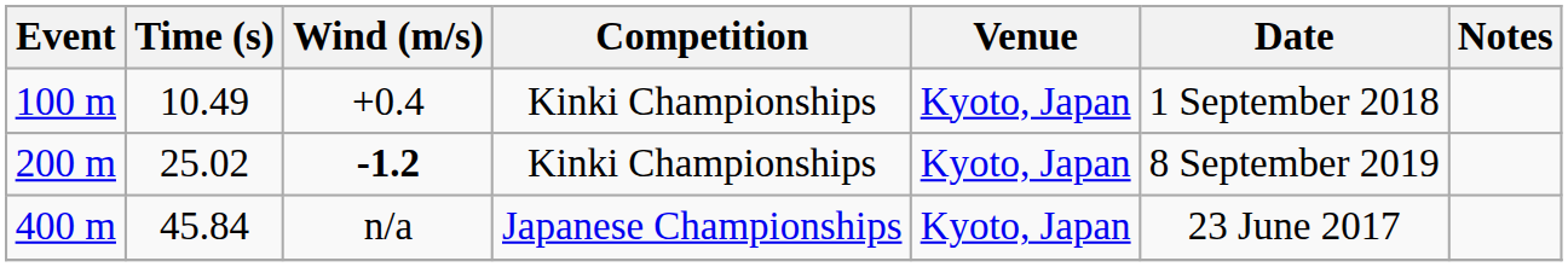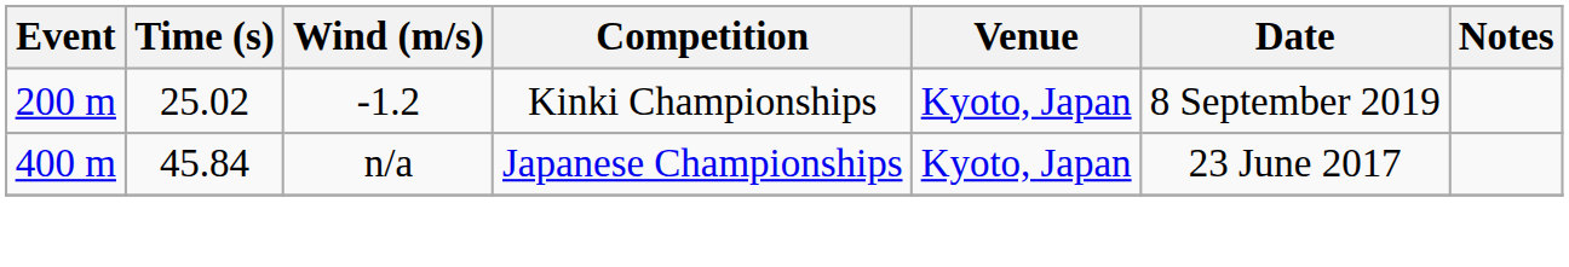- row: 100 m | 10.49 | +0.4 | Kinki Championships | Kyoto, Japan | 1 September 2018
200 m | Wind (m/s): bold -> normal
